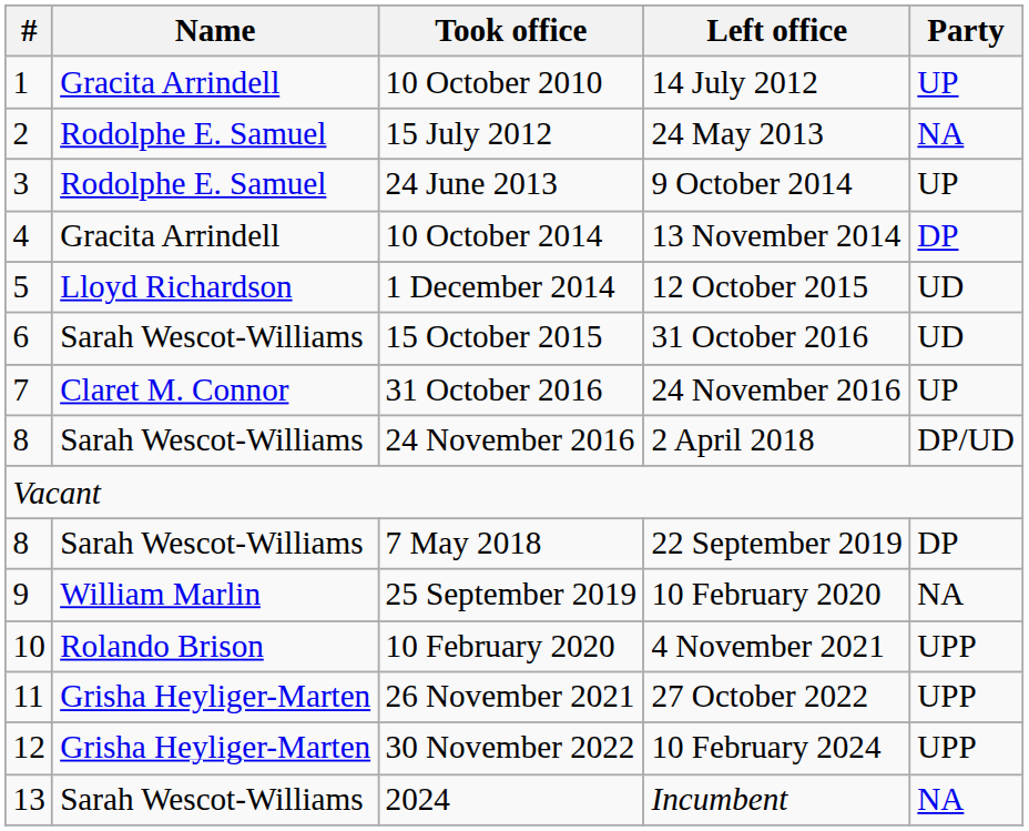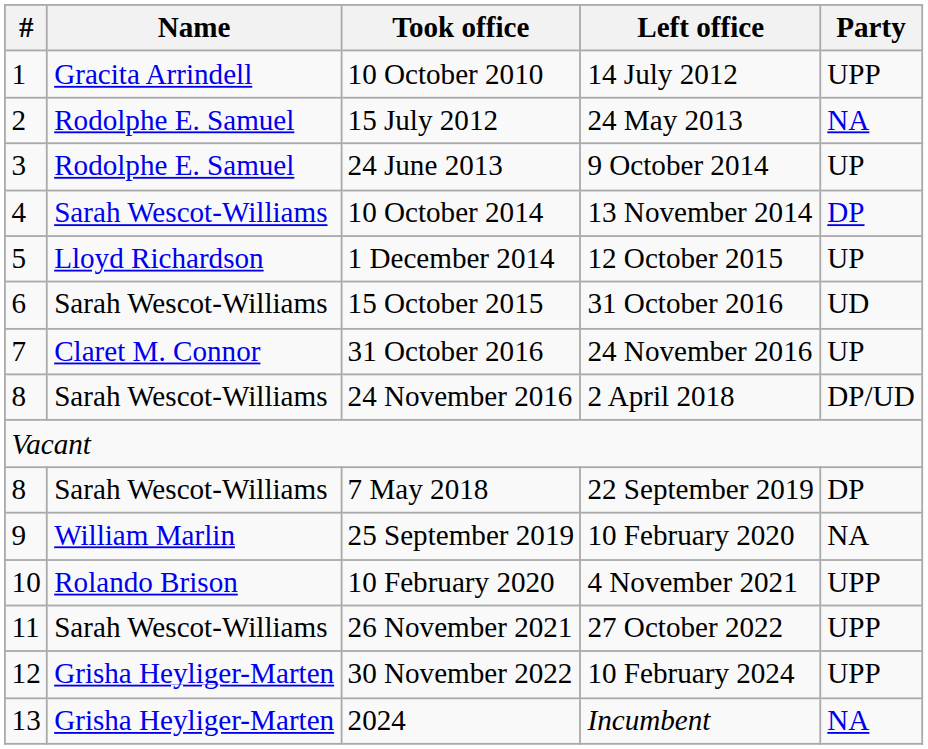10 October 2010 | Party: UP -> UPP
10 October 2014 | Name: Gracita Arrindell -> Sarah Wescot-Williams
1 December 2014 | Party: UD -> UP
26 November 2021 | Name: Grisha Heyliger-Marten -> Sarah Wescot-Williams
2024 | Name: Sarah Wescot-Williams -> Grisha Heyliger-Marten
